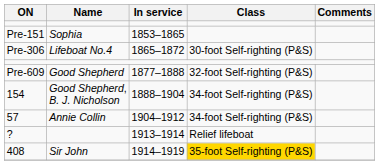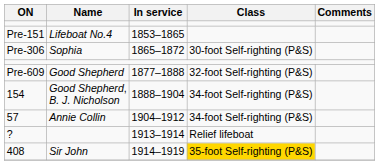Pre-151 | Name: Sophia -> Lifeboat No.4
Pre-306 | Name: Lifeboat No.4 -> Sophia
